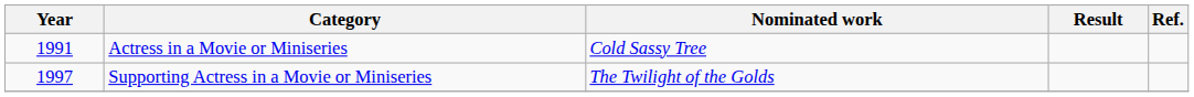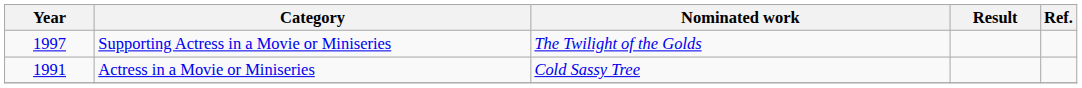rows swapped: Actress in a Movie or Miniseries <-> Supporting Actress in a Movie or Miniseries
